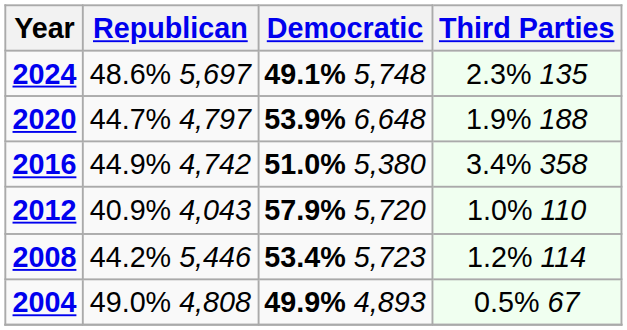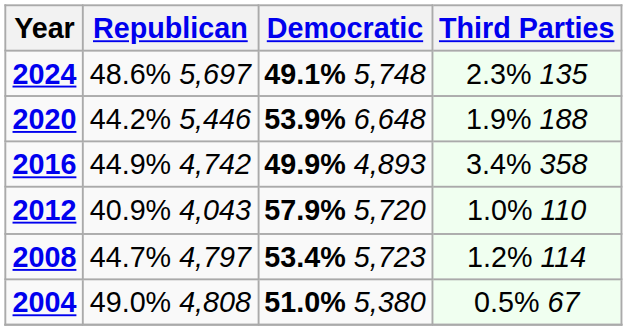2020 | Republican: 44.7% 4,797 -> 44.2% 5,446
2016 | Democratic: 51.0% 5,380 -> 49.9% 4,893
2008 | Republican: 44.2% 5,446 -> 44.7% 4,797
2004 | Democratic: 49.9% 4,893 -> 51.0% 5,380
